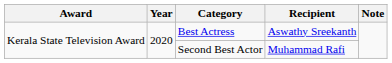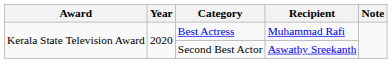Best Actress | Recipient: Aswathy Sreekanth -> Muhammad Rafi
Second Best Actor | Recipient: Muhammad Rafi -> Aswathy Sreekanth
